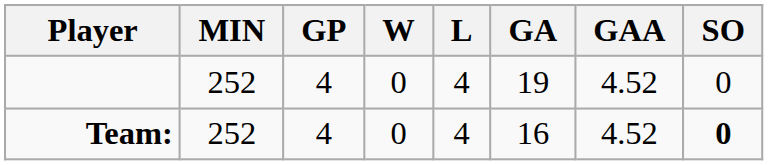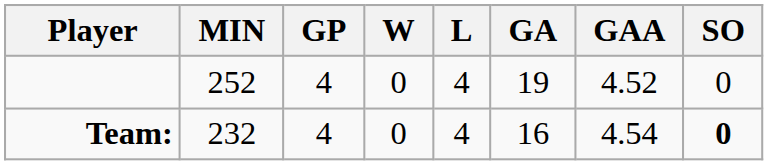Team: | MIN: 252 -> 232
Team: | GAA: 4.52 -> 4.54
